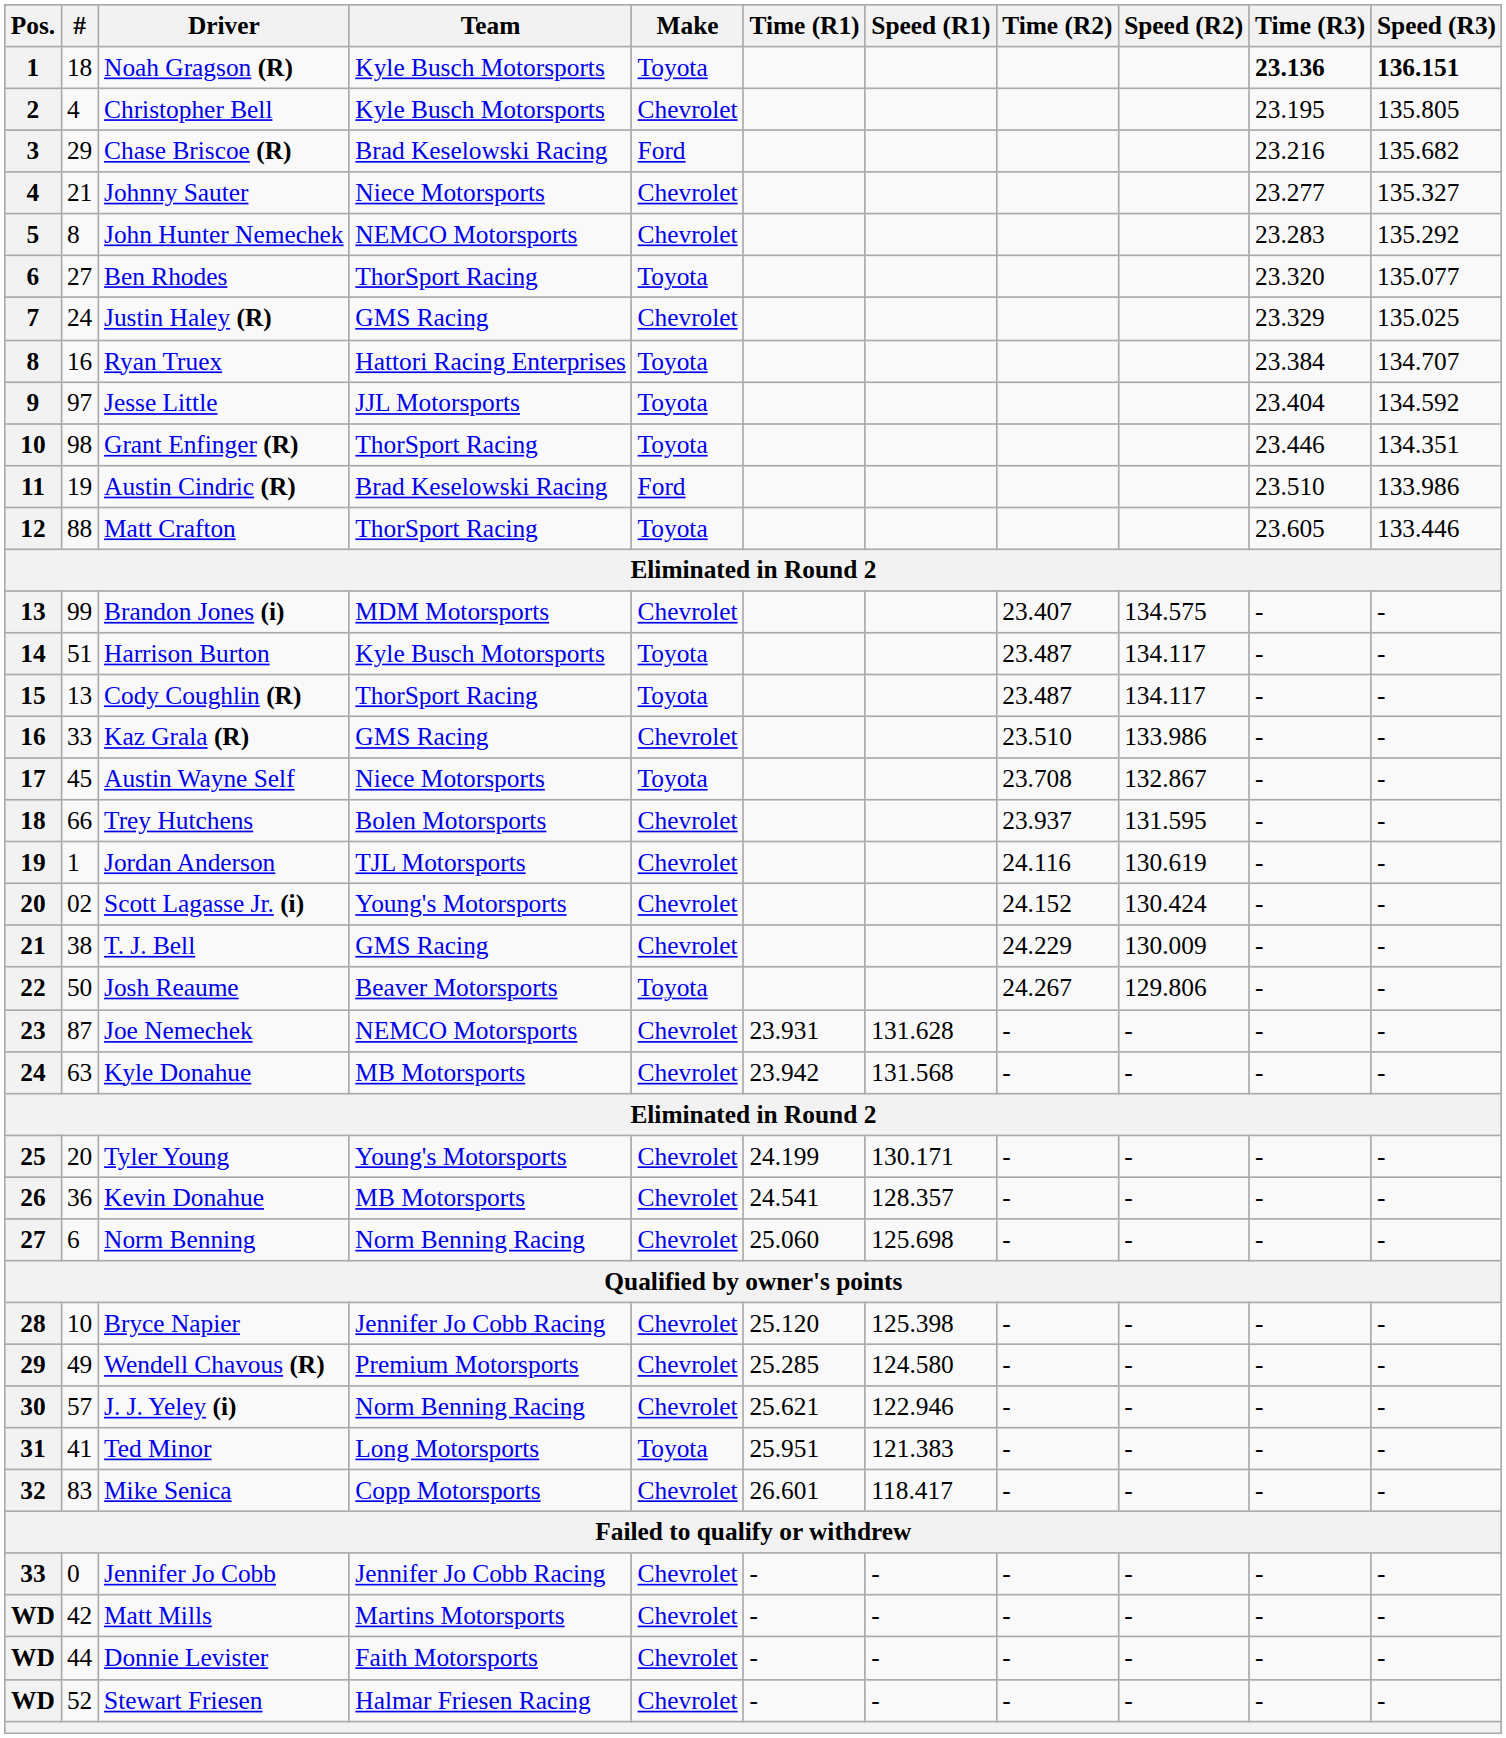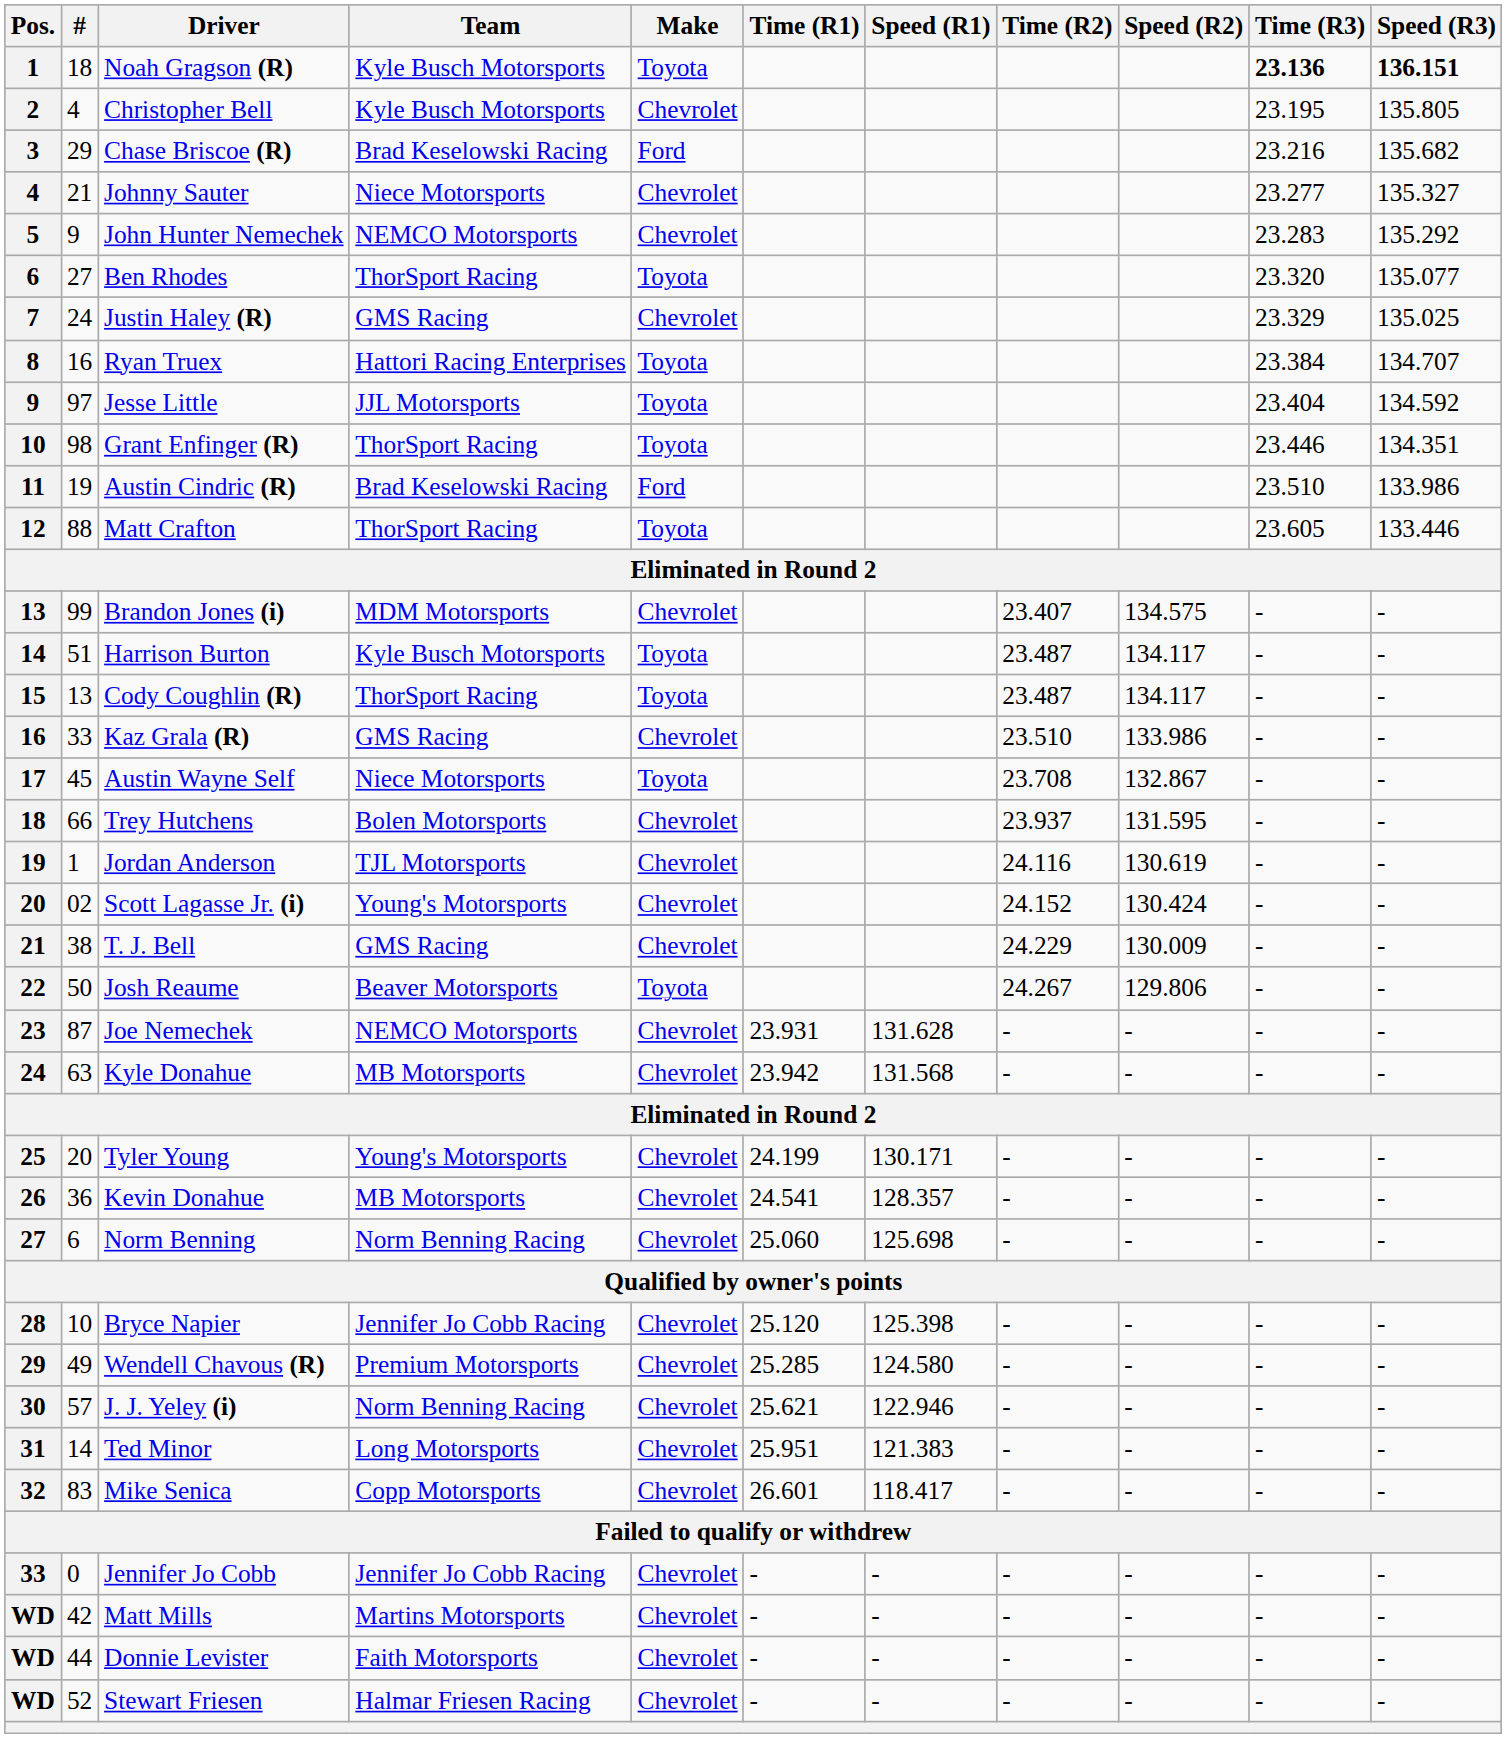John Hunter Nemechek | #: 8 -> 9
Ted Minor | #: 41 -> 14
Ted Minor | Make: Toyota -> Chevrolet
